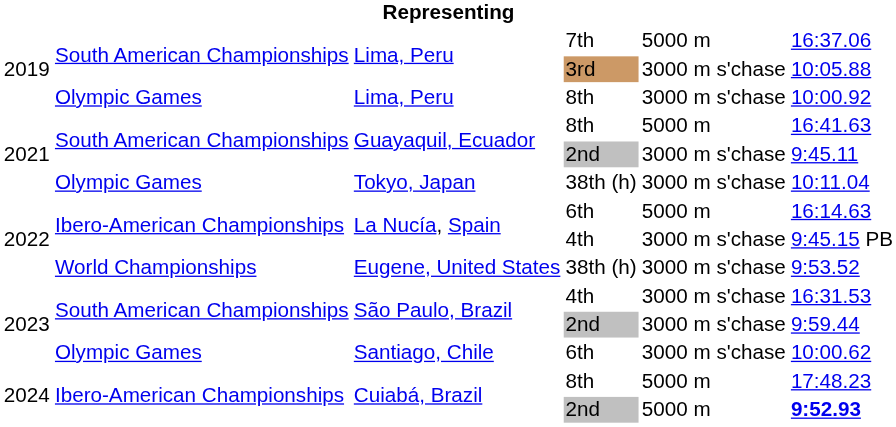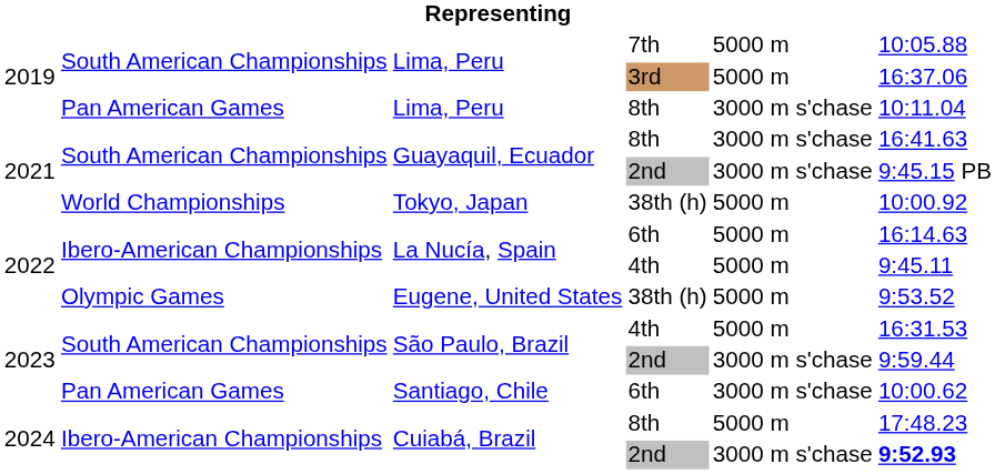Lima, Peru / 7th | column 6: 16:37.06 -> 10:05.88
Lima, Peru / 3rd | column 5: 3000 m s'chase -> 5000 m
Lima, Peru / 3rd | column 6: 10:05.88 -> 16:37.06
Lima, Peru / 8th | column 2: Olympic Games -> Pan American Games
Lima, Peru / 8th | column 6: 10:00.92 -> 10:11.04
Guayaquil, Ecuador / 8th | column 5: 5000 m -> 3000 m s'chase
Guayaquil, Ecuador / 2nd | column 6: 9:45.11 -> 9:45.15 PB
Tokyo, Japan | column 2: Olympic Games -> World Championships
Tokyo, Japan | column 5: 3000 m s'chase -> 5000 m
Tokyo, Japan | column 6: 10:11.04 -> 10:00.92
La Nucía, Spain / 4th | column 5: 3000 m s'chase -> 5000 m
La Nucía, Spain / 4th | column 6: 9:45.15 PB -> 9:45.11
Eugene, United States | column 2: World Championships -> Olympic Games
Eugene, United States | column 5: 3000 m s'chase -> 5000 m
São Paulo, Brazil / 4th | column 5: 3000 m s'chase -> 5000 m
Santiago, Chile | column 2: Olympic Games -> Pan American Games
Cuiabá, Brazil / 2nd | column 5: 5000 m -> 3000 m s'chase
